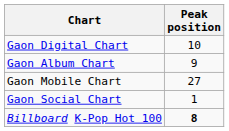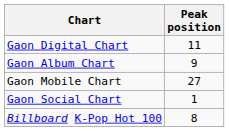Gaon Digital Chart | Peak position: 10 -> 11
Billboard K-Pop Hot 100 | Peak position: bold -> normal
